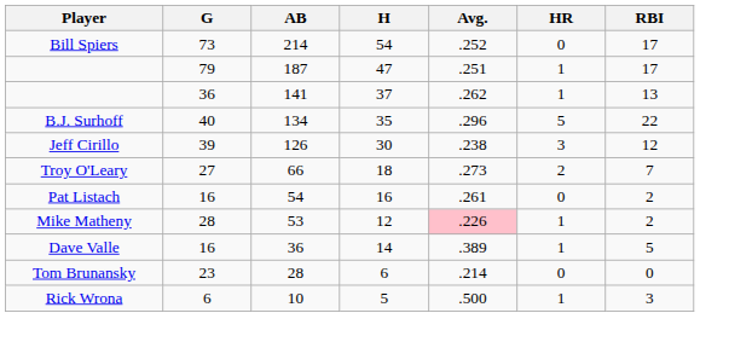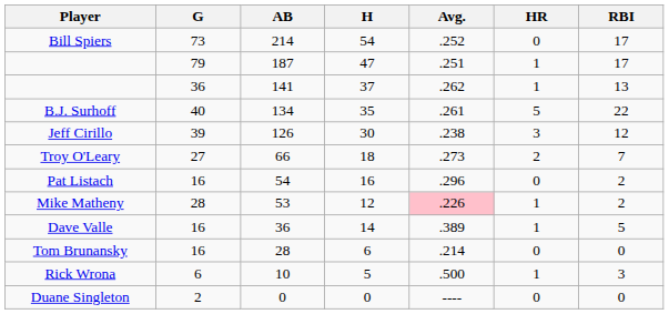B.J. Surhoff | Avg.: .296 -> .261
Pat Listach | Avg.: .261 -> .296
Tom Brunansky | G: 23 -> 16
+ row: Duane Singleton | 2 | 0 | 0 | ---- | 0 | 0
